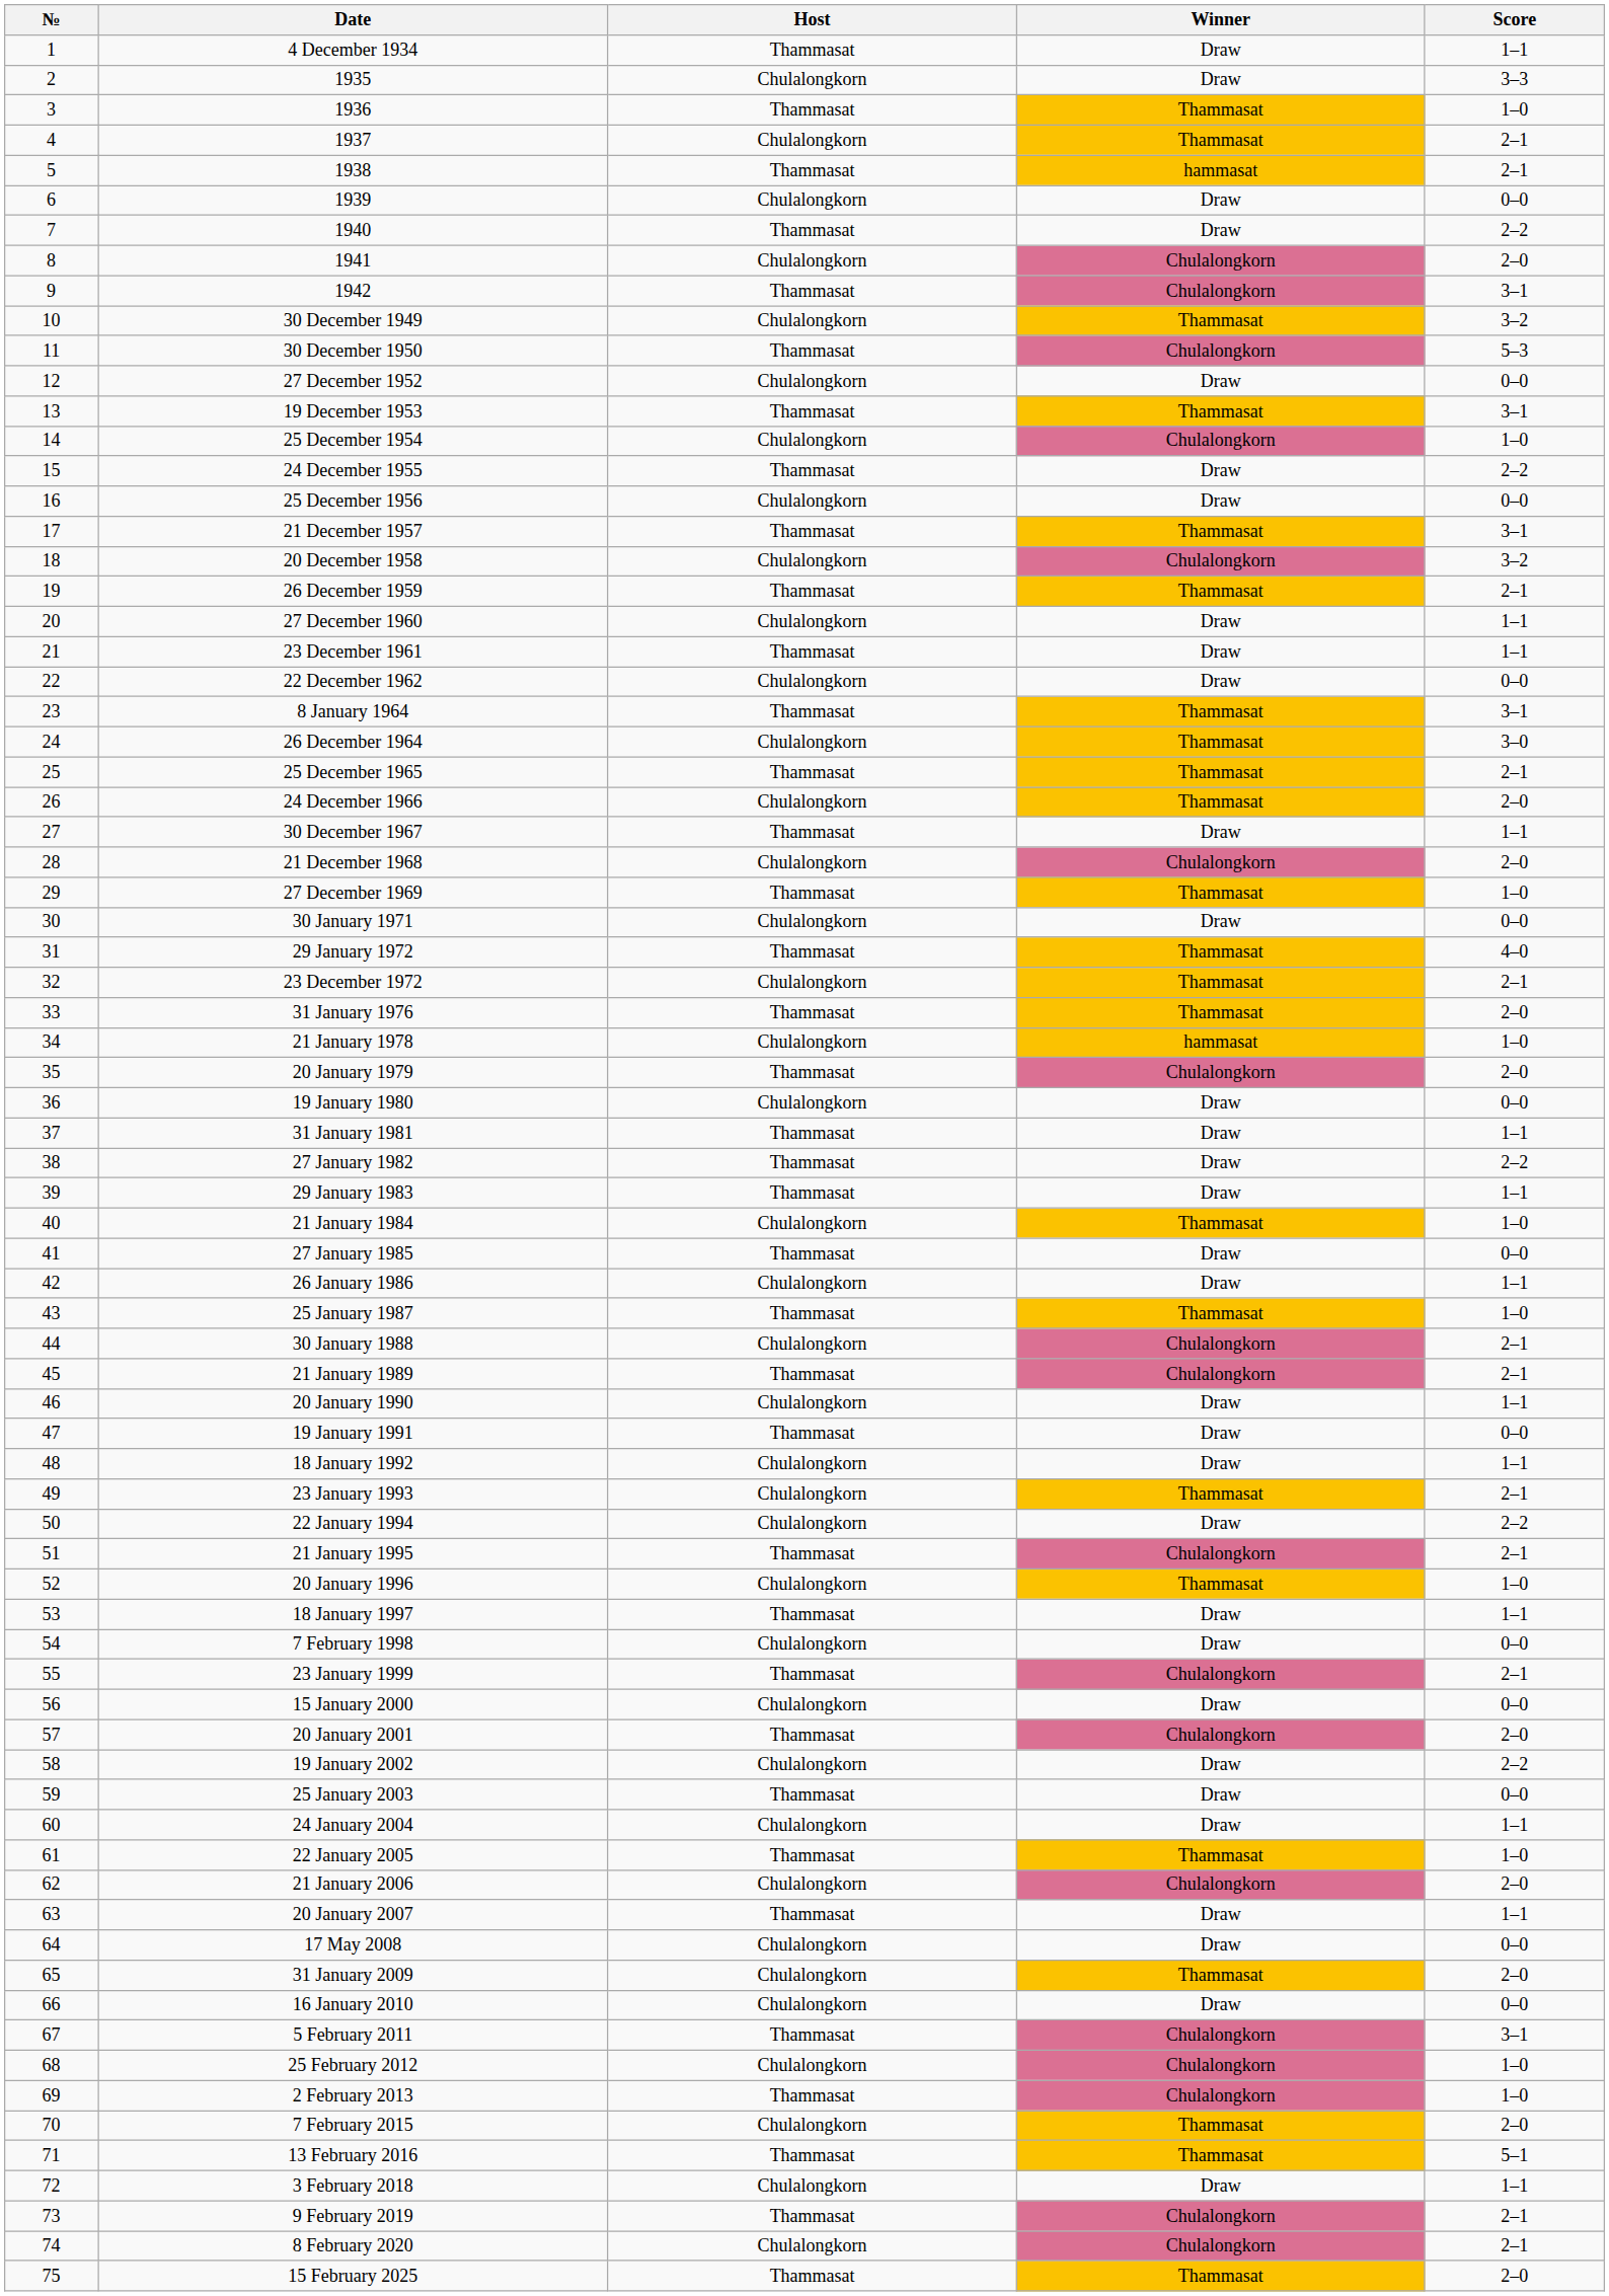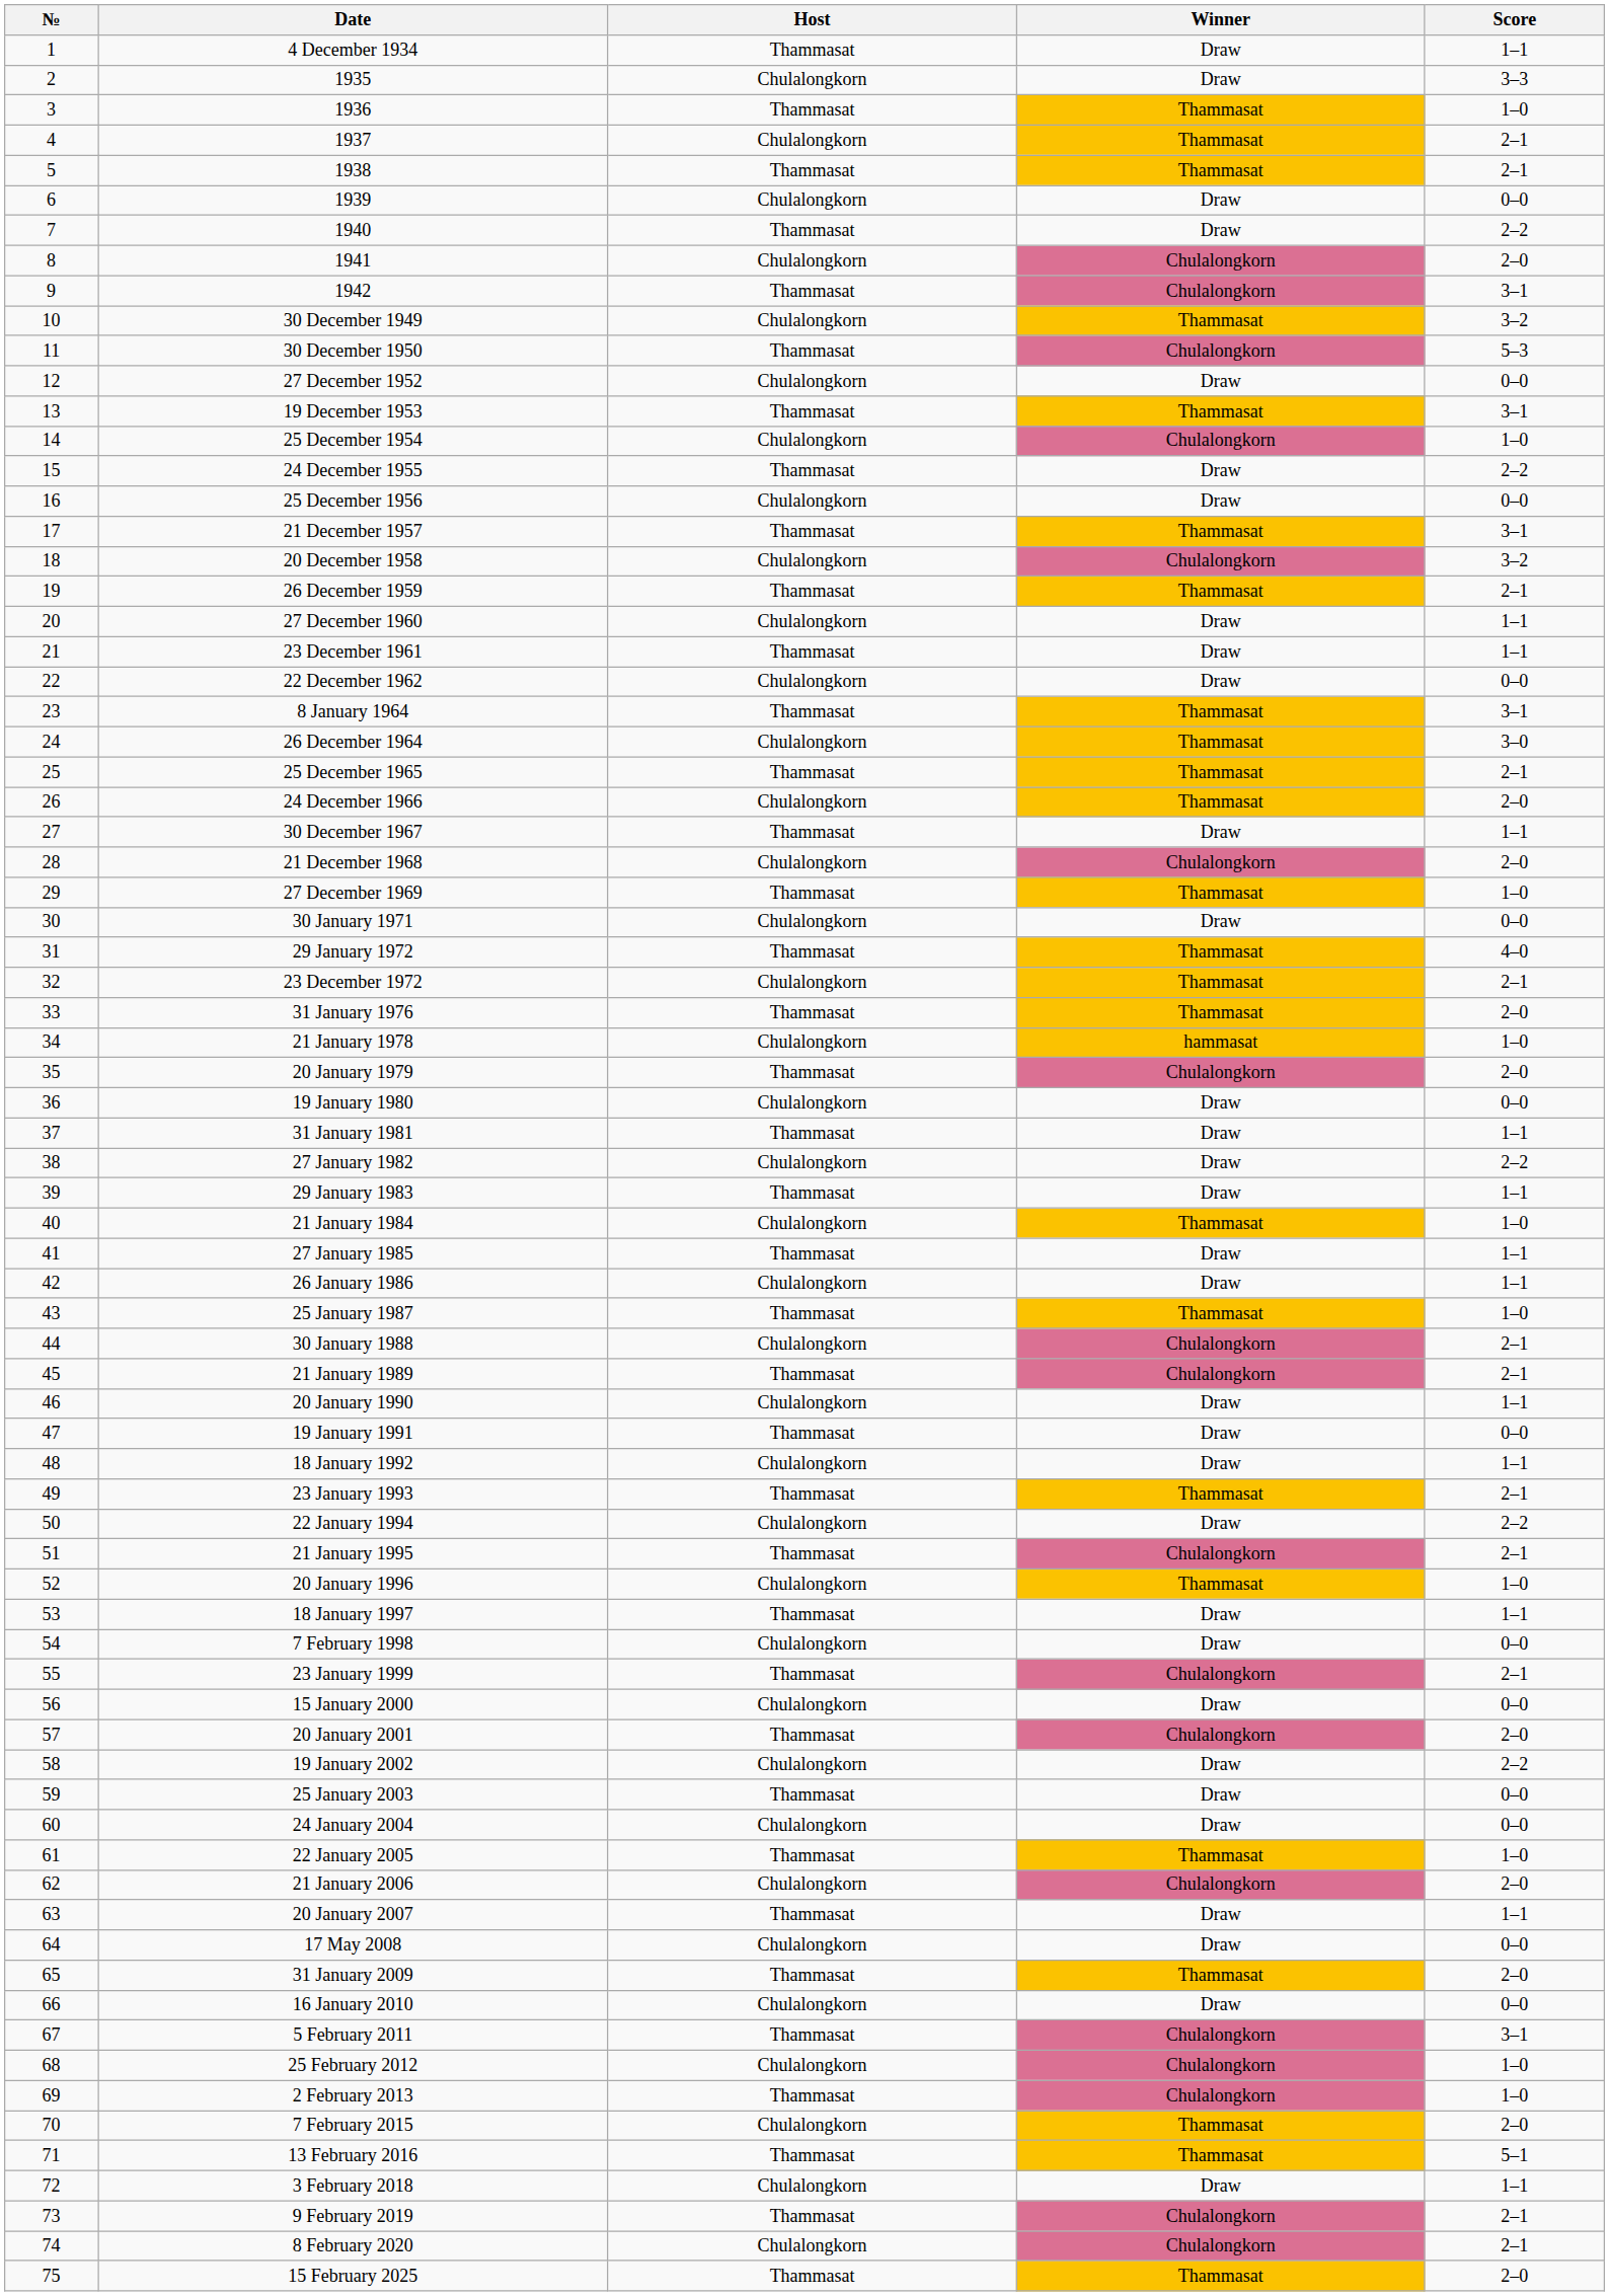1938 | Winner: hammasat -> Thammasat
27 January 1982 | Host: Thammasat -> Chulalongkorn
27 January 1985 | Score: 0–0 -> 1–1
23 January 1993 | Host: Chulalongkorn -> Thammasat
24 January 2004 | Score: 1–1 -> 0–0
31 January 2009 | Host: Chulalongkorn -> Thammasat
